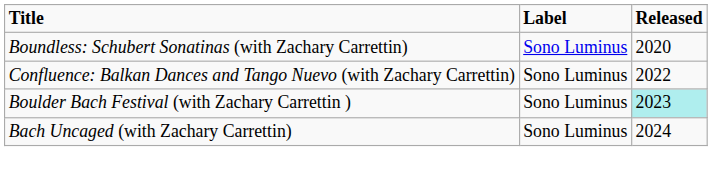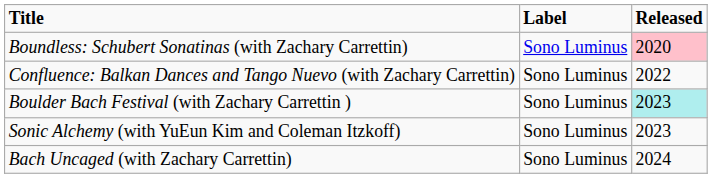Boundless: Schubert Sonatinas (with Zachary Carrettin) | Released: no background -> pink background
+ row: Sonic Alchemy (with YuEun Kim and Coleman Itzkoff) | Sono Luminus | 2023
